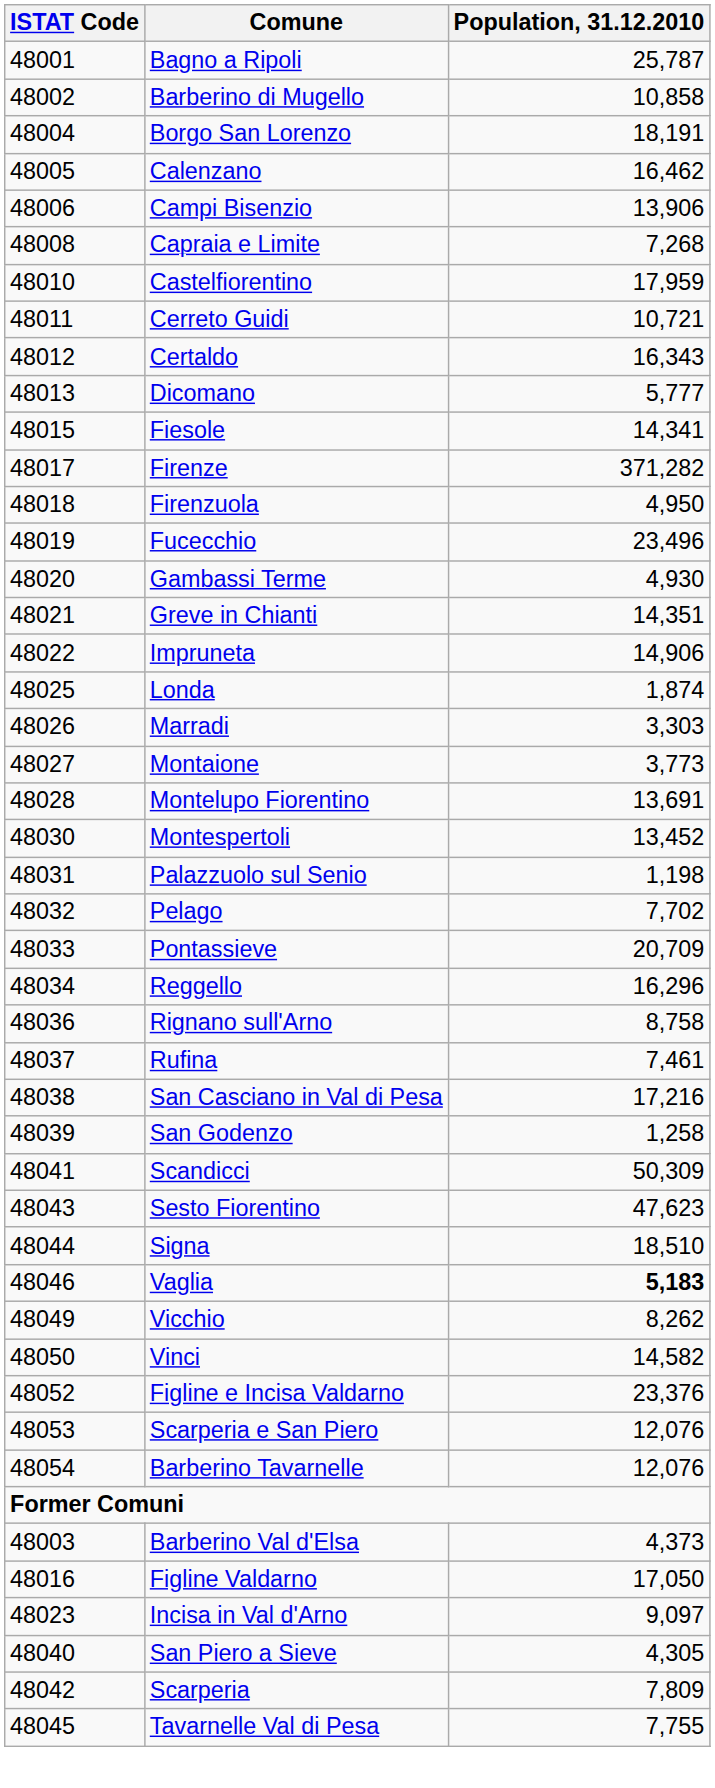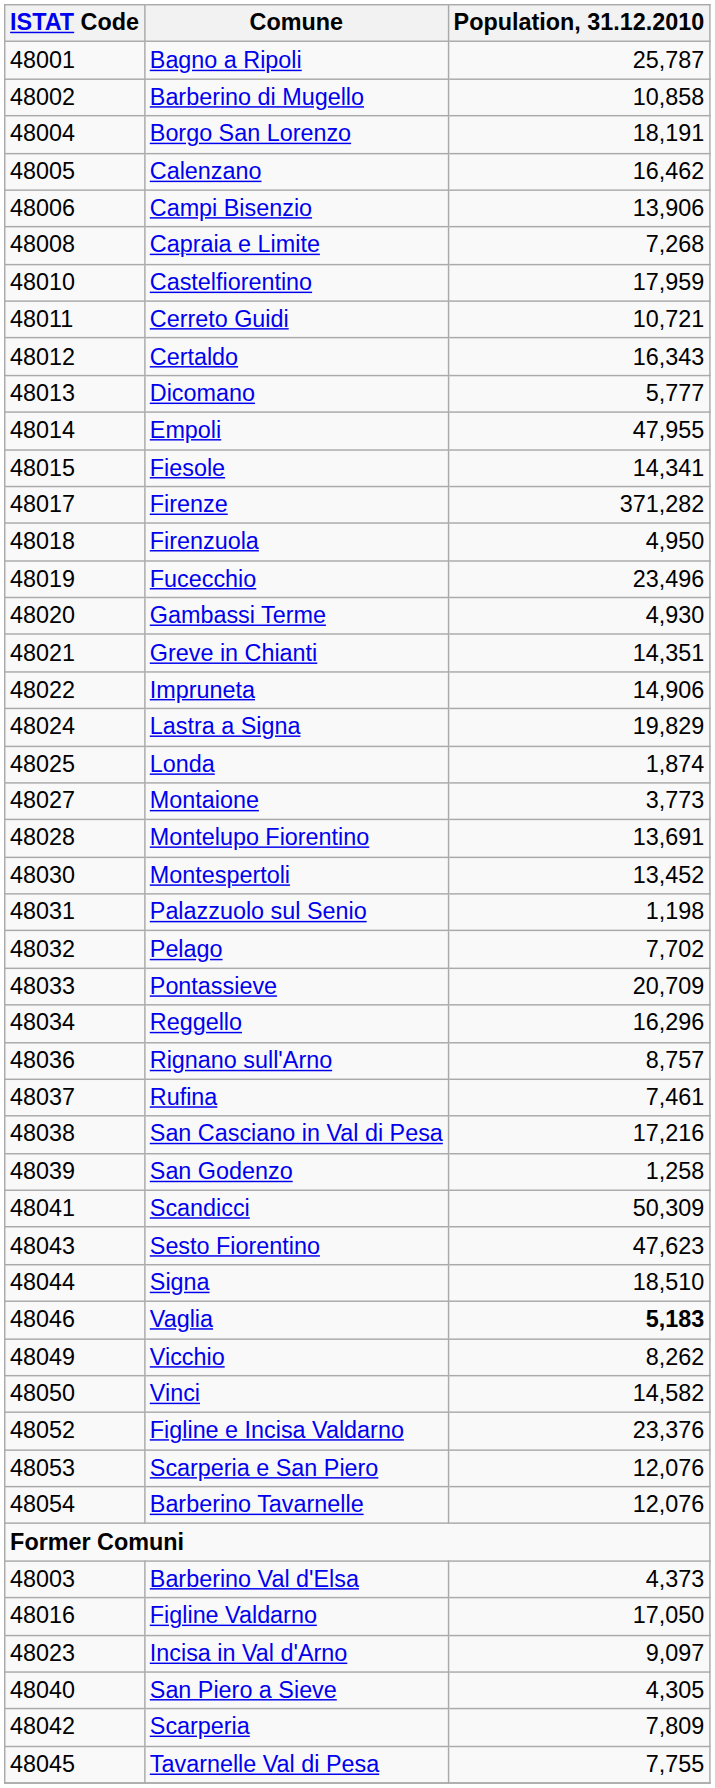+ row: 48014 | Empoli | 47,955
+ row: 48024 | Lastra a Signa | 19,829
- row: 48026 | Marradi | 3,303
Rignano sull'Arno | Population, 31.12.2010: 8,758 -> 8,757
